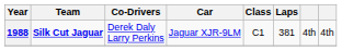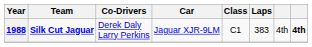1988 | Laps: 381 -> 383
1988 | column 8: normal -> bold
